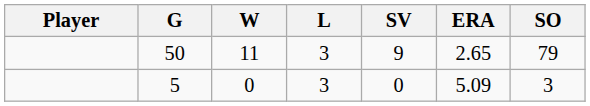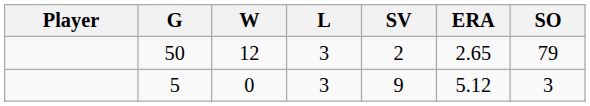50 | W: 11 -> 12
50 | SV: 9 -> 2
5 | SV: 0 -> 9
5 | ERA: 5.09 -> 5.12
